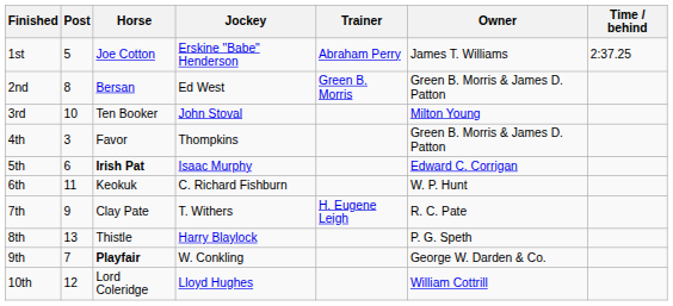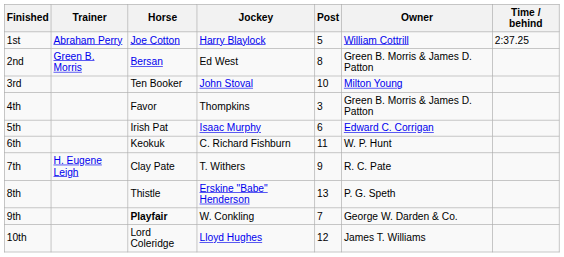columns swapped: Post <-> Trainer
1st | Jockey: Erskine "Babe" Henderson -> Harry Blaylock
1st | Owner: James T. Williams -> William Cottrill
5th | Horse: bold -> normal
8th | Jockey: Harry Blaylock -> Erskine "Babe" Henderson
10th | Owner: William Cottrill -> James T. Williams
